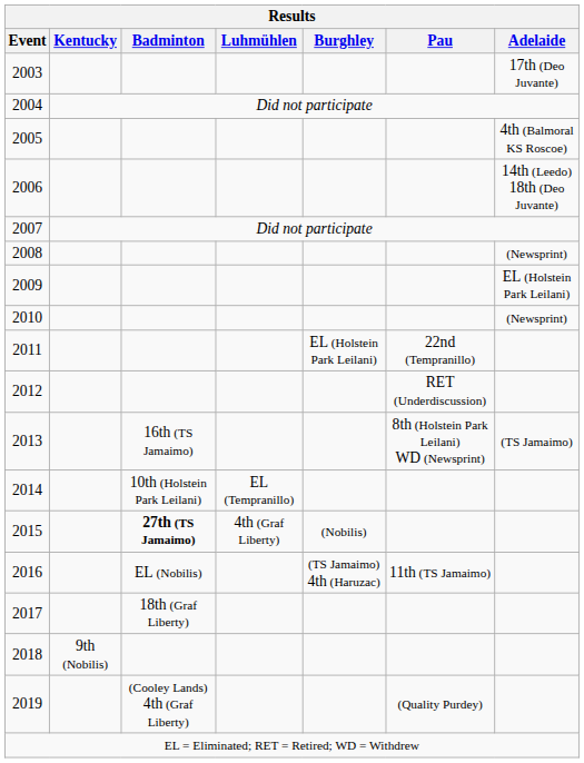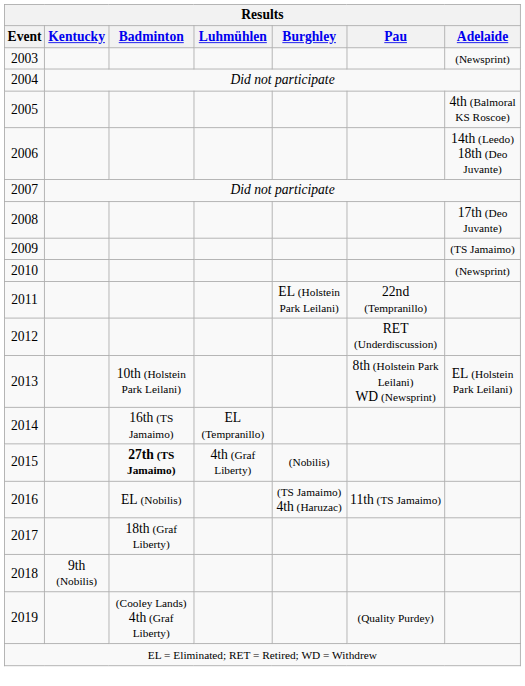2003 | Adelaide: 17th (Deo Juvante) -> (Newsprint)
2008 | Adelaide: (Newsprint) -> 17th (Deo Juvante)
2009 | Adelaide: EL (Holstein Park Leilani) -> (TS Jamaimo)
2013 | Badminton: 16th (TS Jamaimo) -> 10th (Holstein Park Leilani)
2013 | Adelaide: (TS Jamaimo) -> EL (Holstein Park Leilani)
2014 | Badminton: 10th (Holstein Park Leilani) -> 16th (TS Jamaimo)
